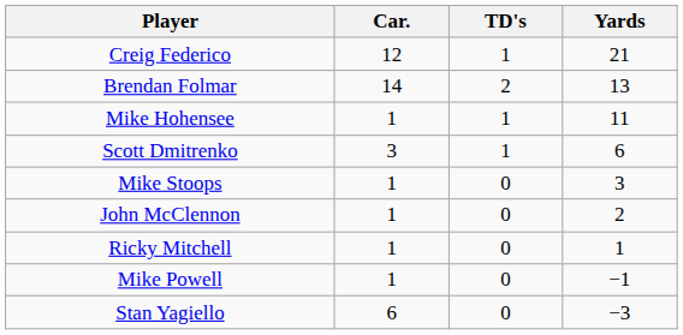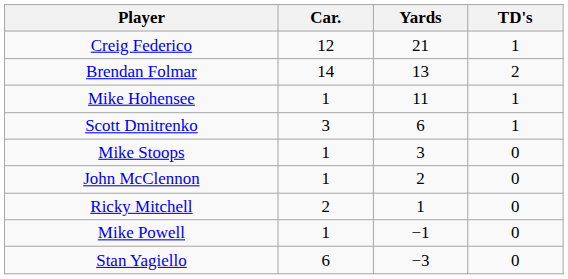columns swapped: Yards <-> TD's
Ricky Mitchell | Car.: 1 -> 2
